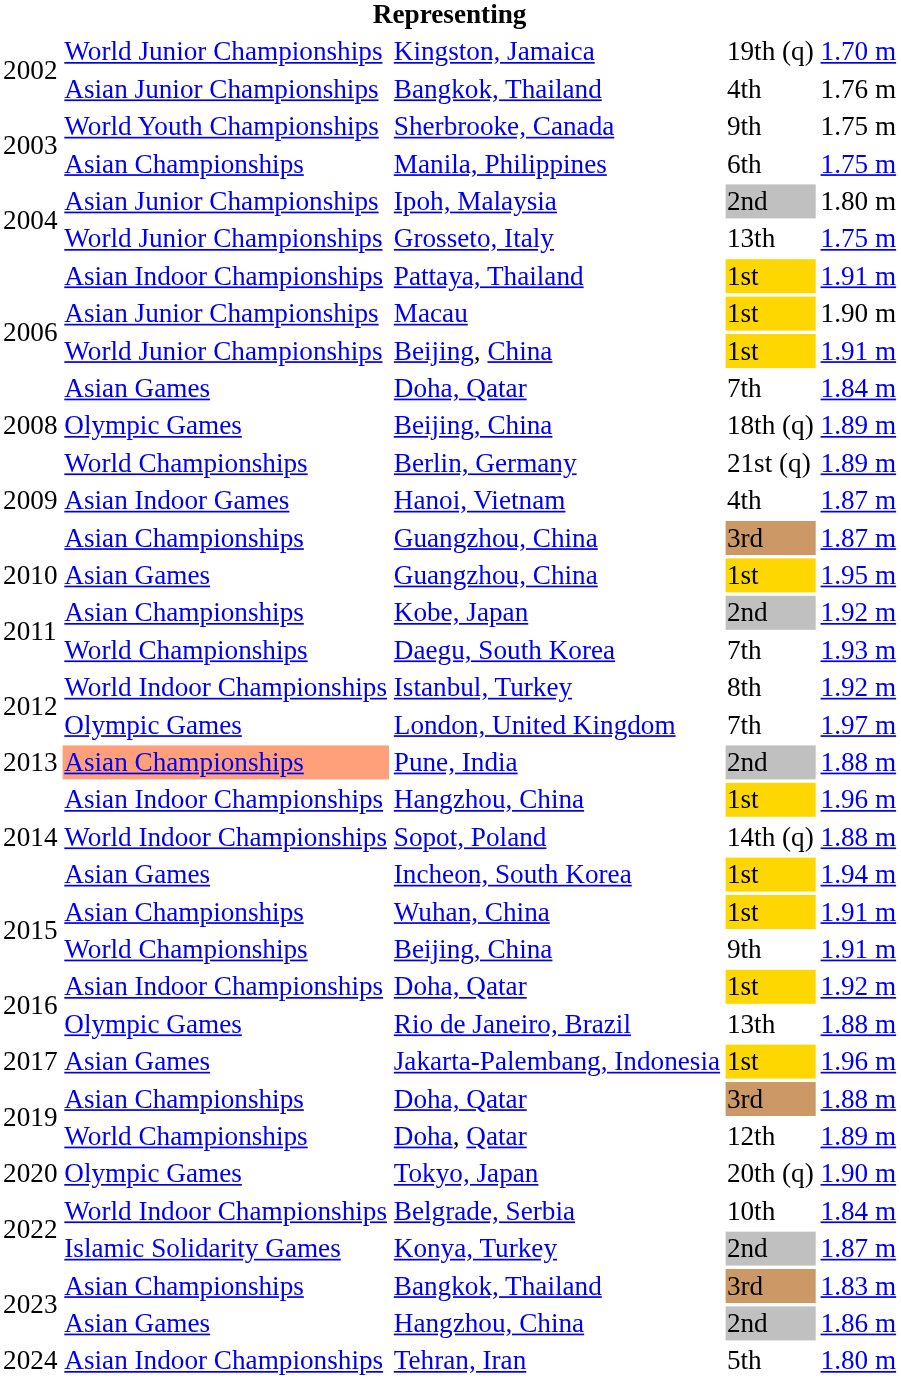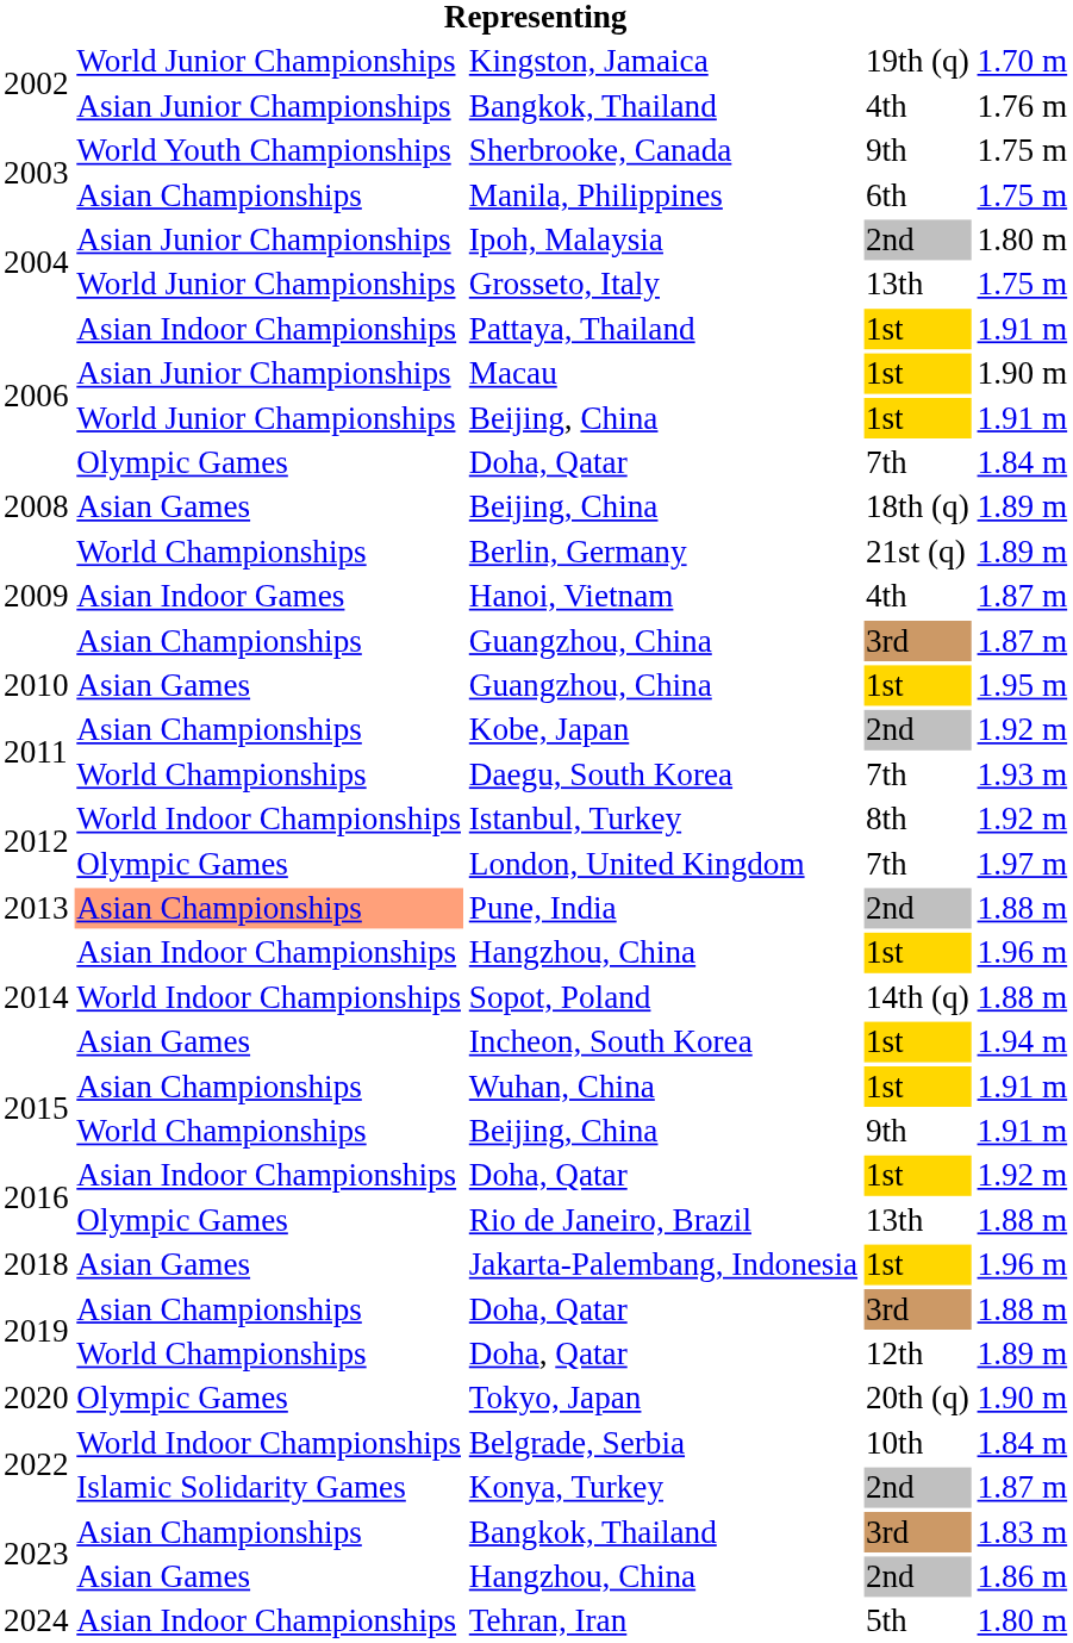Doha, Qatar / 7th | column 2: Asian Games -> Olympic Games
Beijing, China / 18th (q) | column 2: Olympic Games -> Asian Games
Jakarta-Palembang, Indonesia | column 1: 2017 -> 2018
